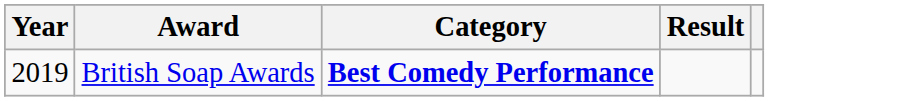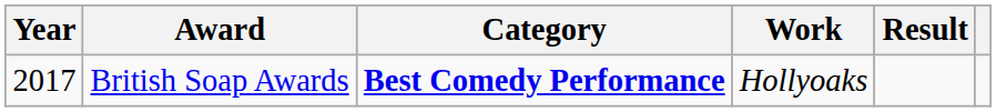+ column: Work | Hollyoaks
British Soap Awards | Year: 2019 -> 2017
